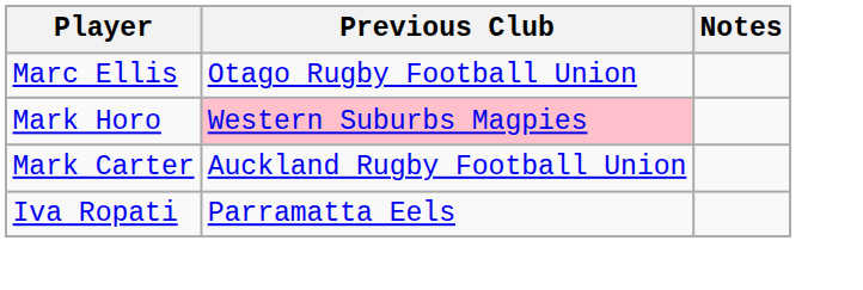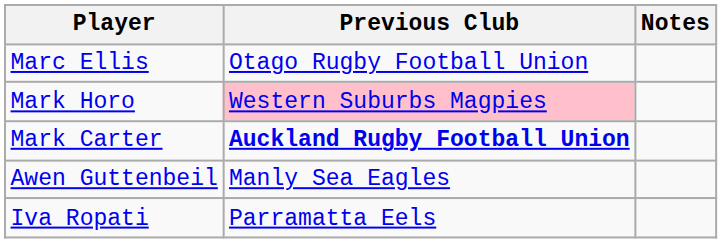Mark Carter | Previous Club: normal -> bold
+ row: Awen Guttenbeil | Manly Sea Eagles
